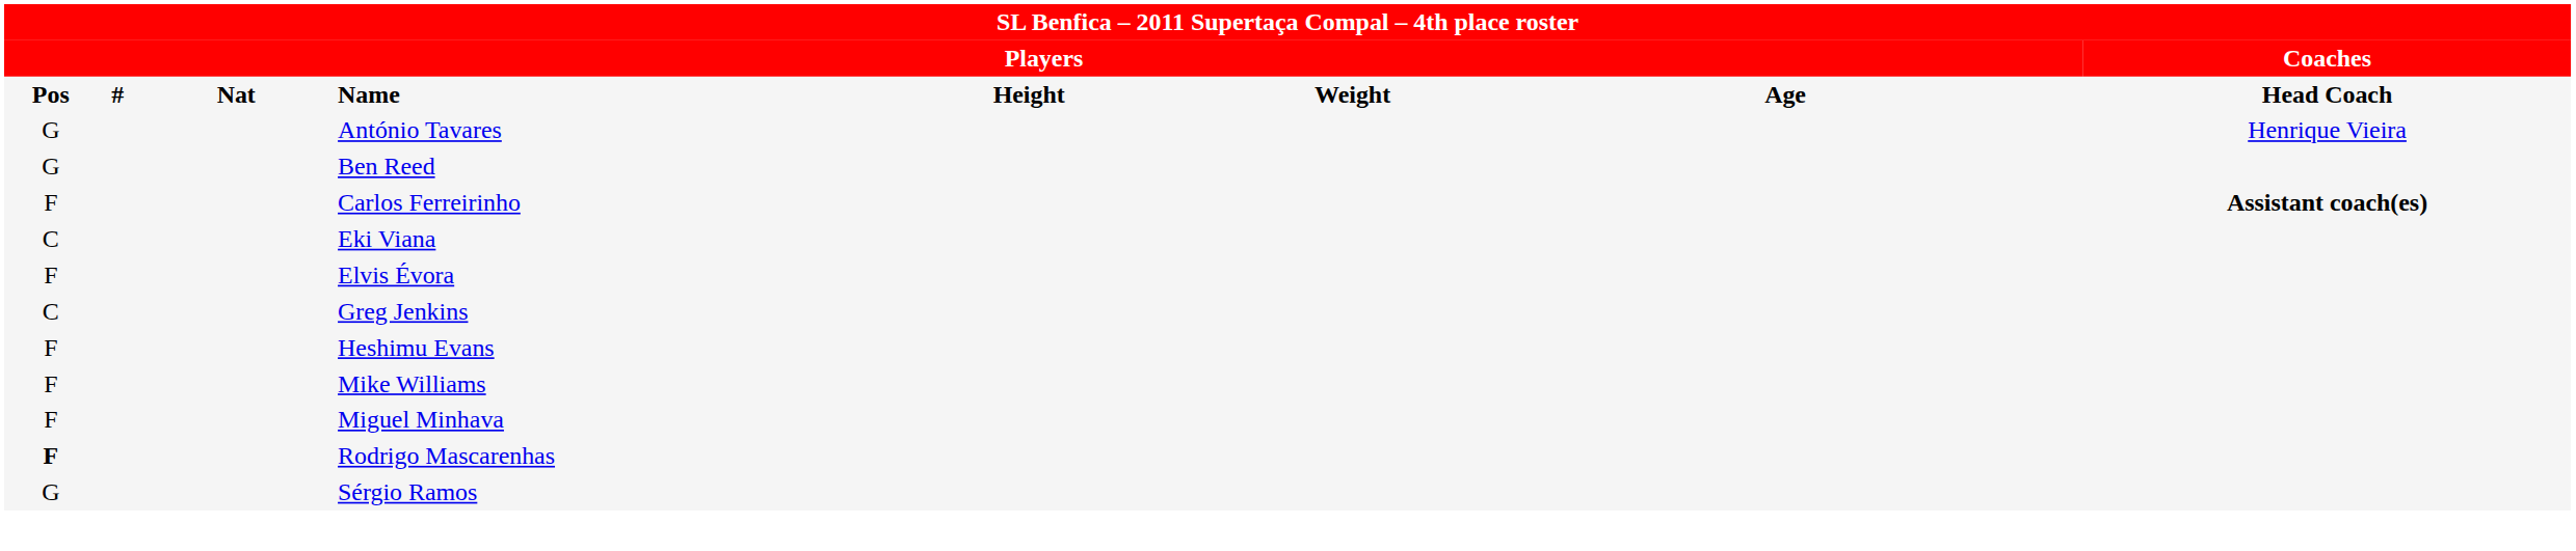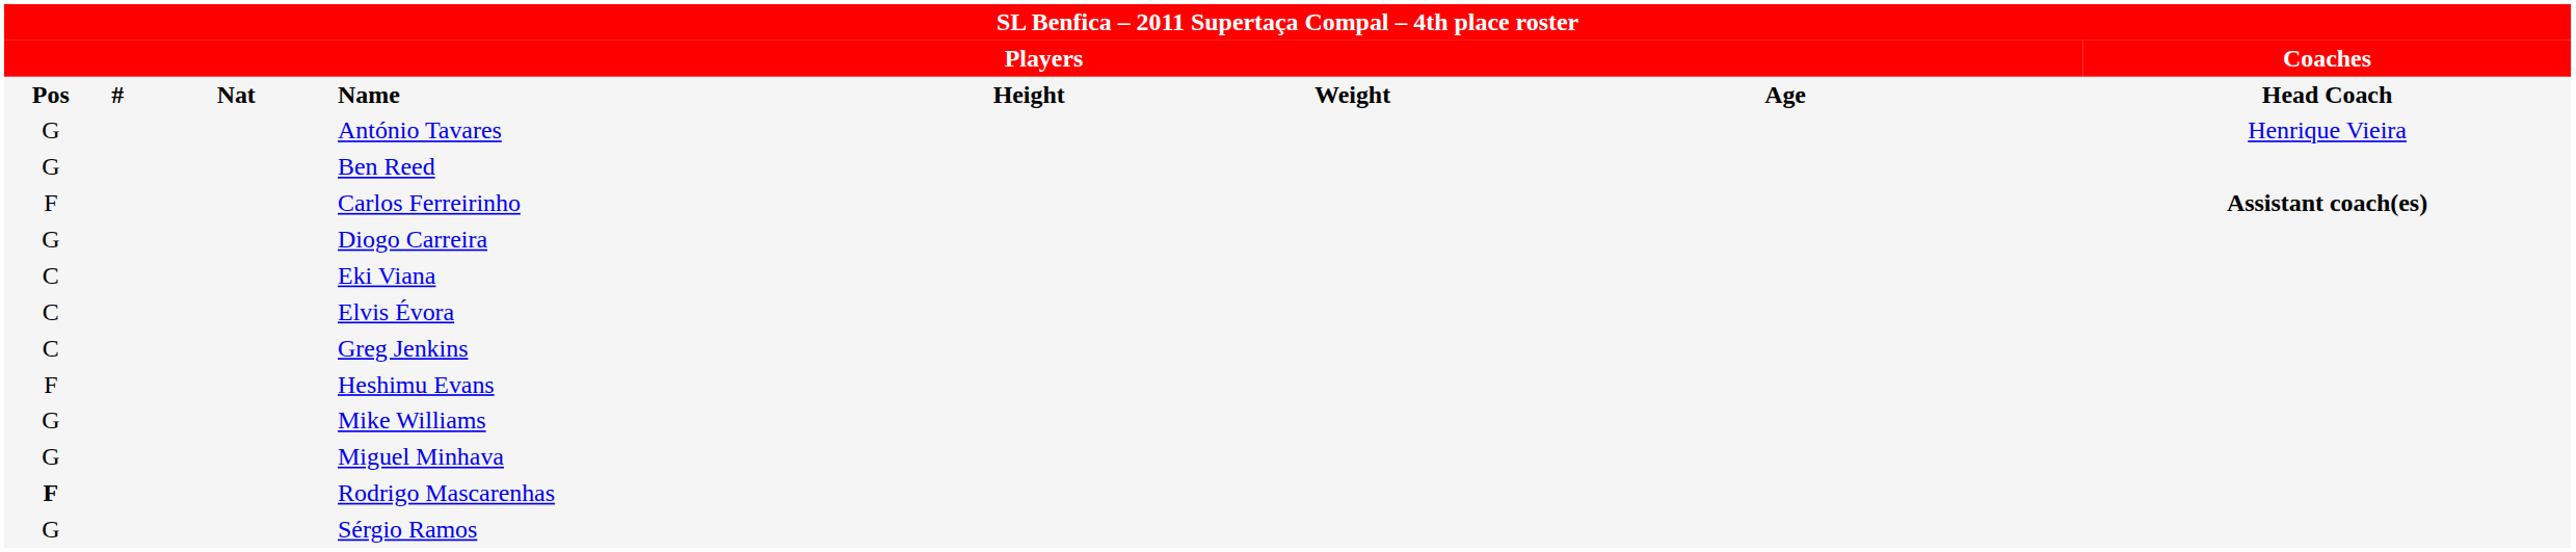+ row: G | Diogo Carreira
Elvis Évora | column 1: F -> C
Mike Williams | column 1: F -> G
Miguel Minhava | column 1: F -> G
